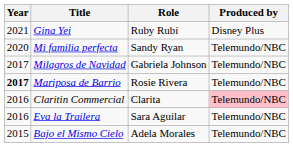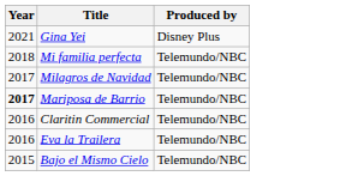- column: Role | Ruby Rubí | Sandy Ryan | Gabriela Johnson | Rosie Rivera | Clarita | Sara Aguilar | Adela Morales
Mi familia perfecta | Year: 2020 -> 2018
Claritin Commercial | Produced by: pink background -> no background
